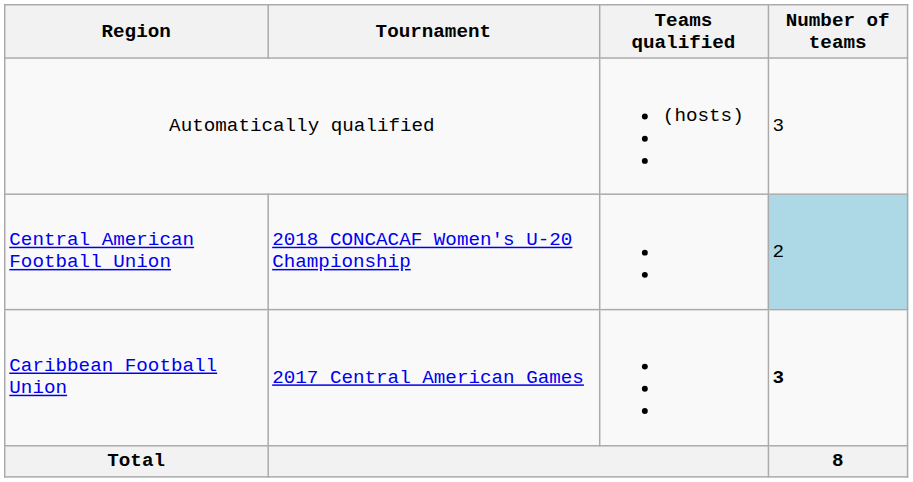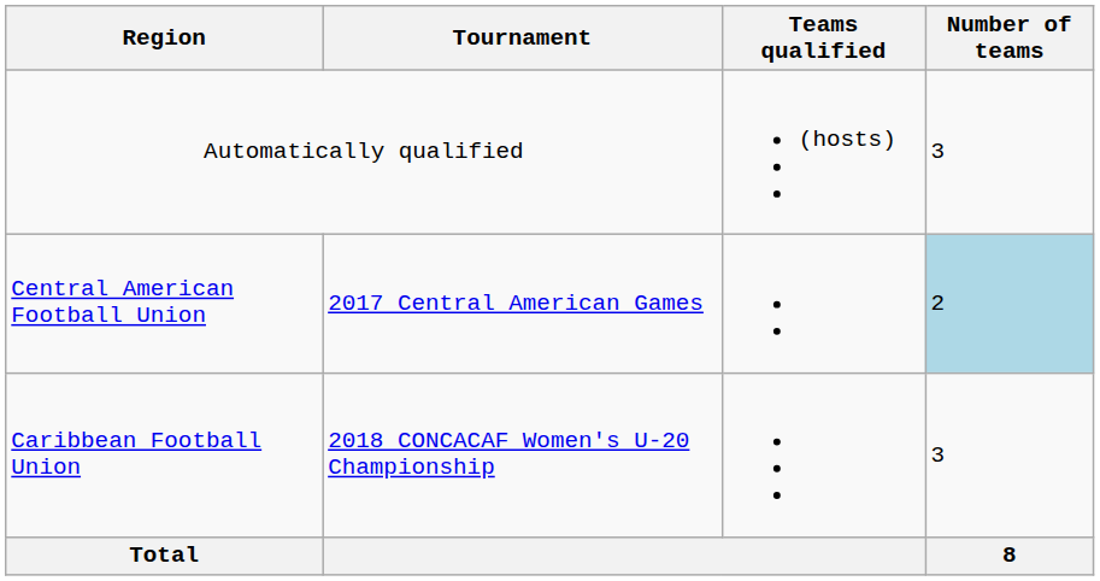Central American Football Union | Tournament: 2018 CONCACAF Women's U-20 Championship -> 2017 Central American Games
Caribbean Football Union | Tournament: 2017 Central American Games -> 2018 CONCACAF Women's U-20 Championship
Caribbean Football Union | Number of teams: bold -> normal
